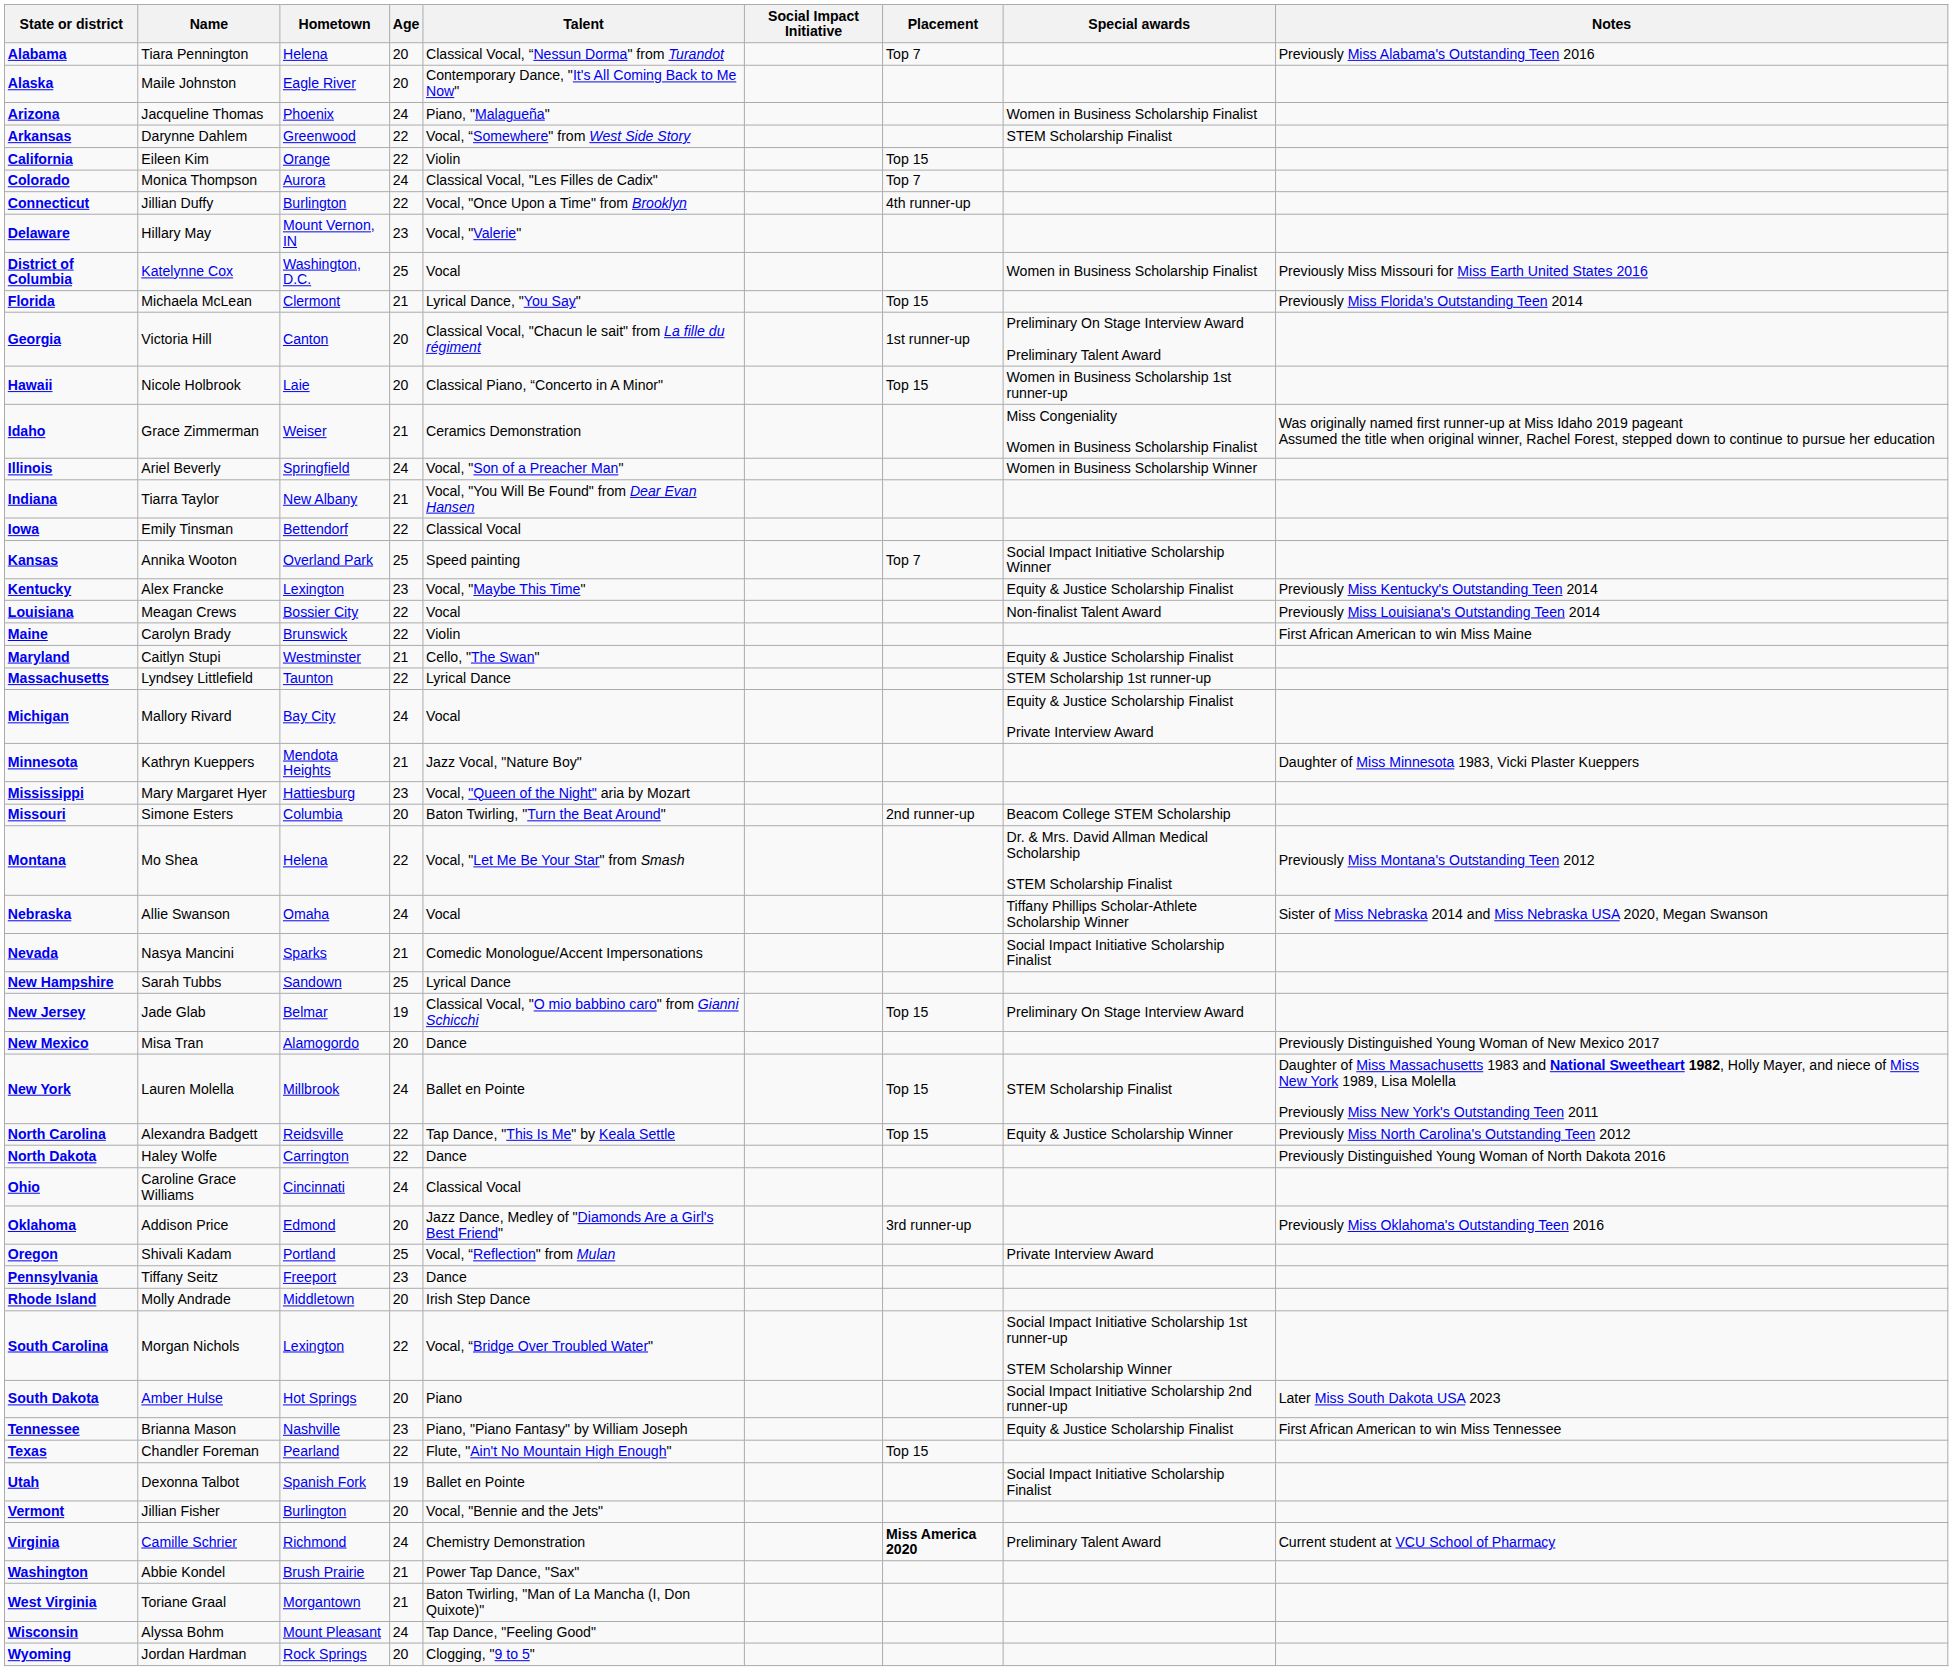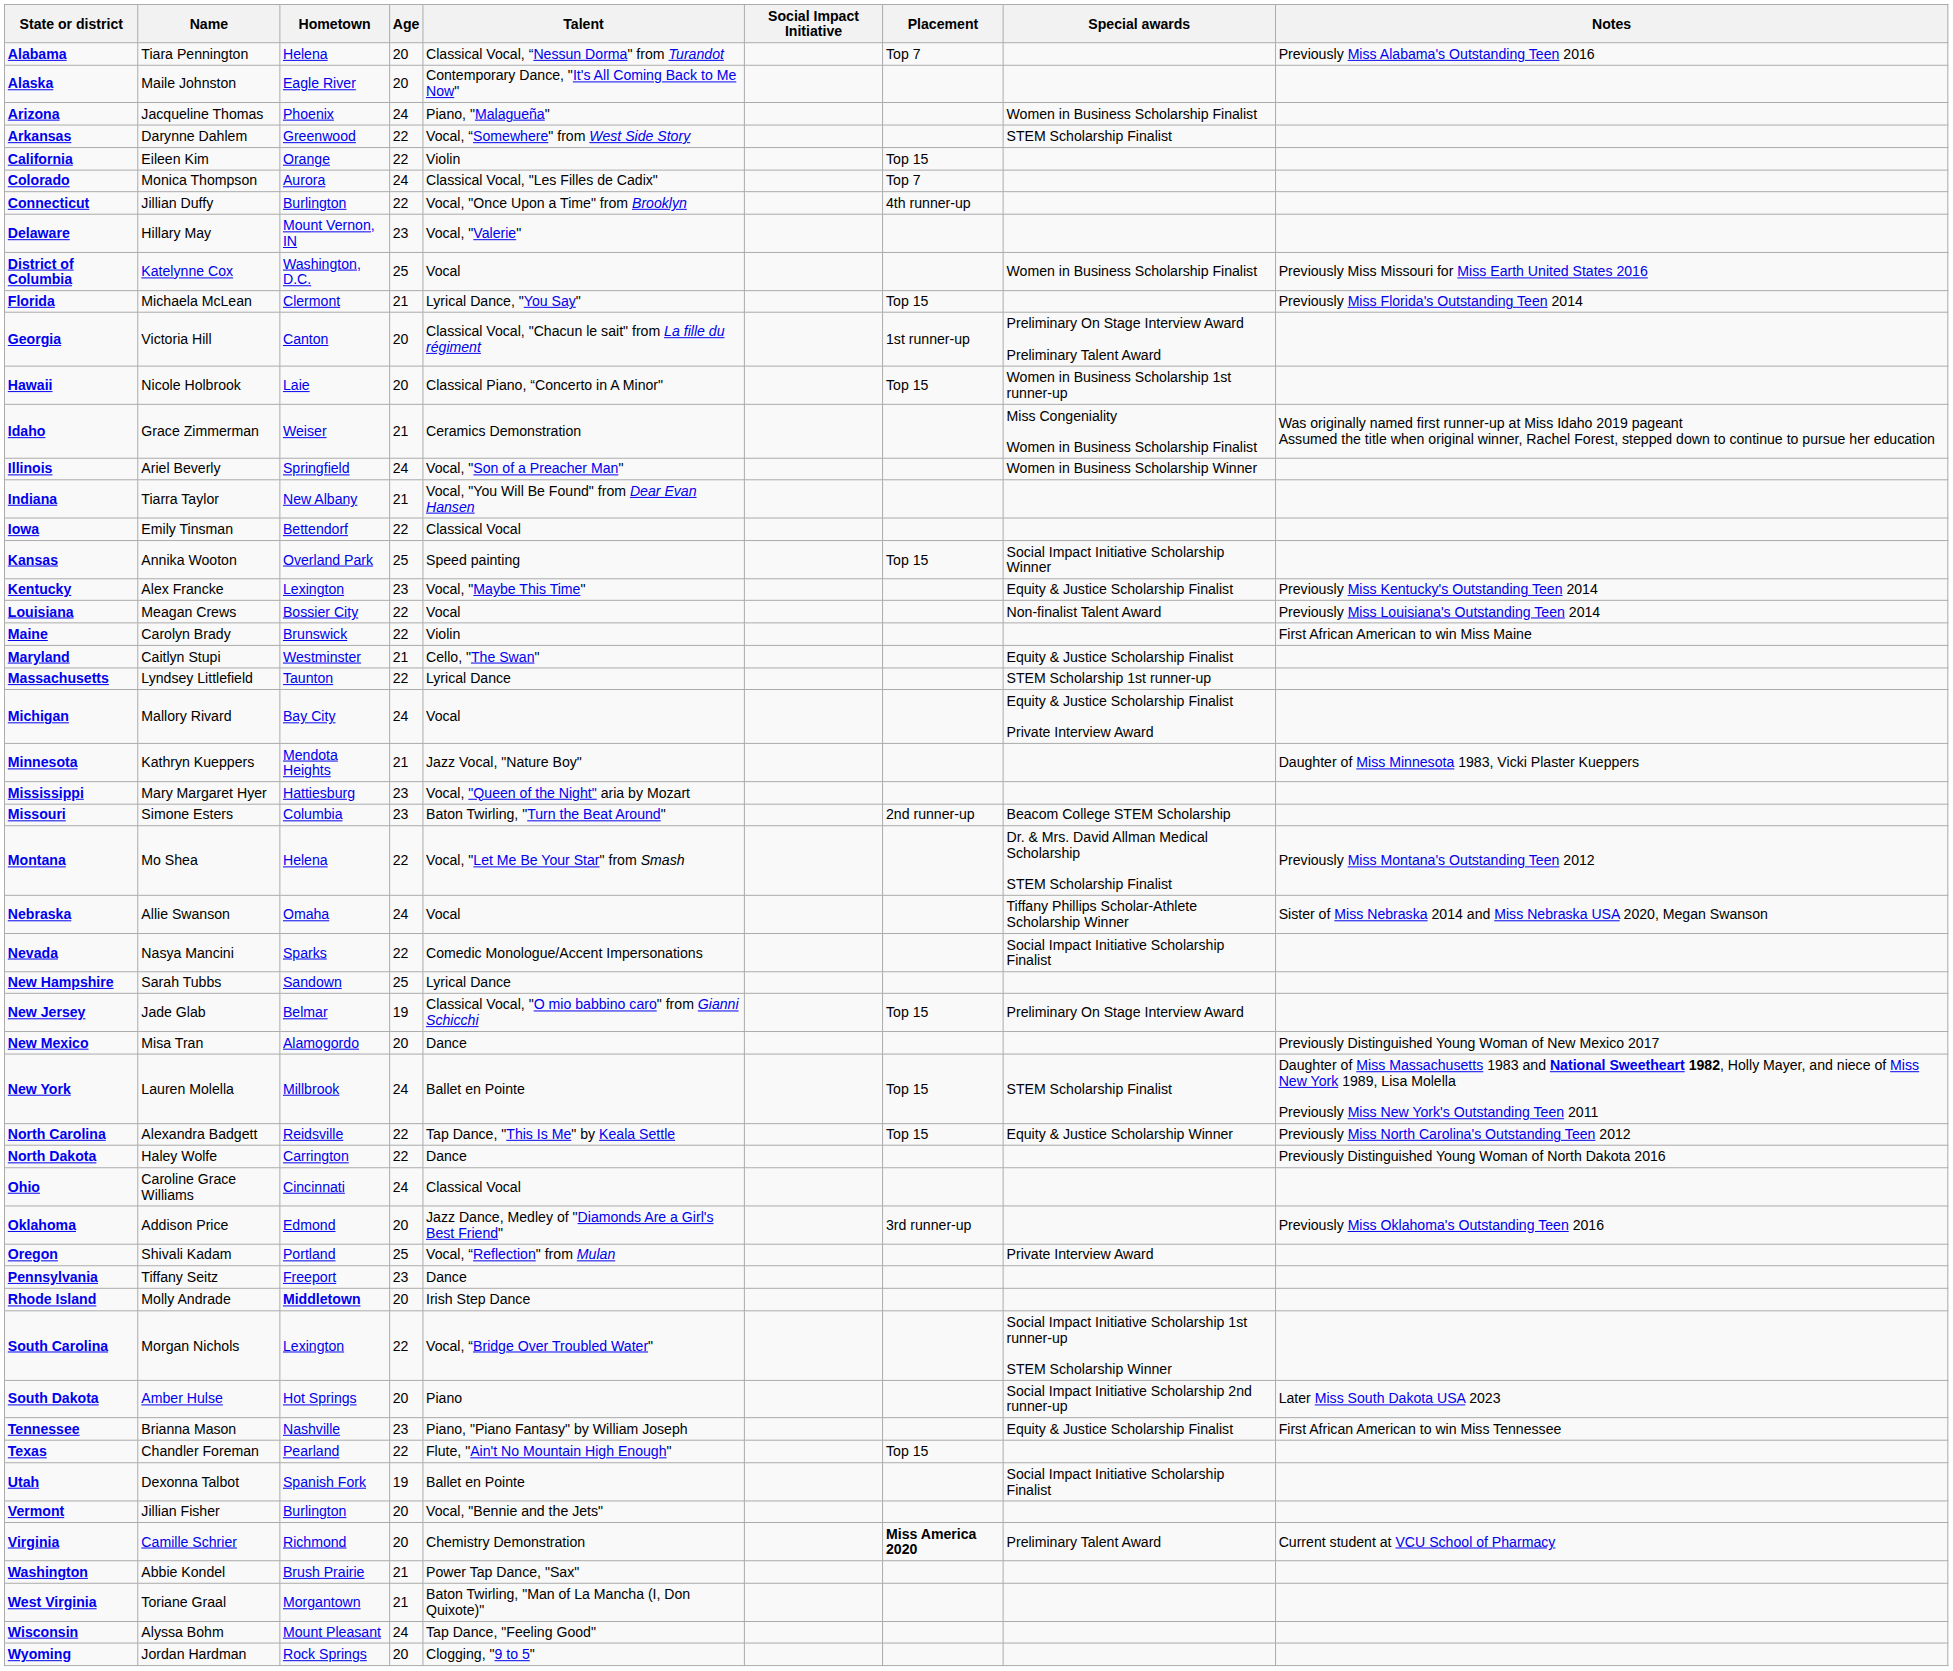Kansas | Placement: Top 7 -> Top 15
Missouri | Age: 20 -> 23
Nevada | Age: 21 -> 22
Rhode Island | Hometown: normal -> bold
Virginia | Age: 24 -> 20
